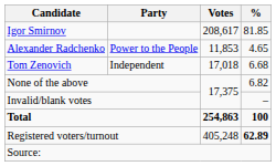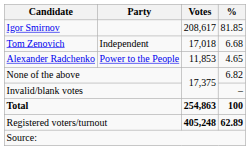rows swapped: Tom Zenovich <-> Alexander Radchenko
Registered voters/turnout | Votes: normal -> bold
